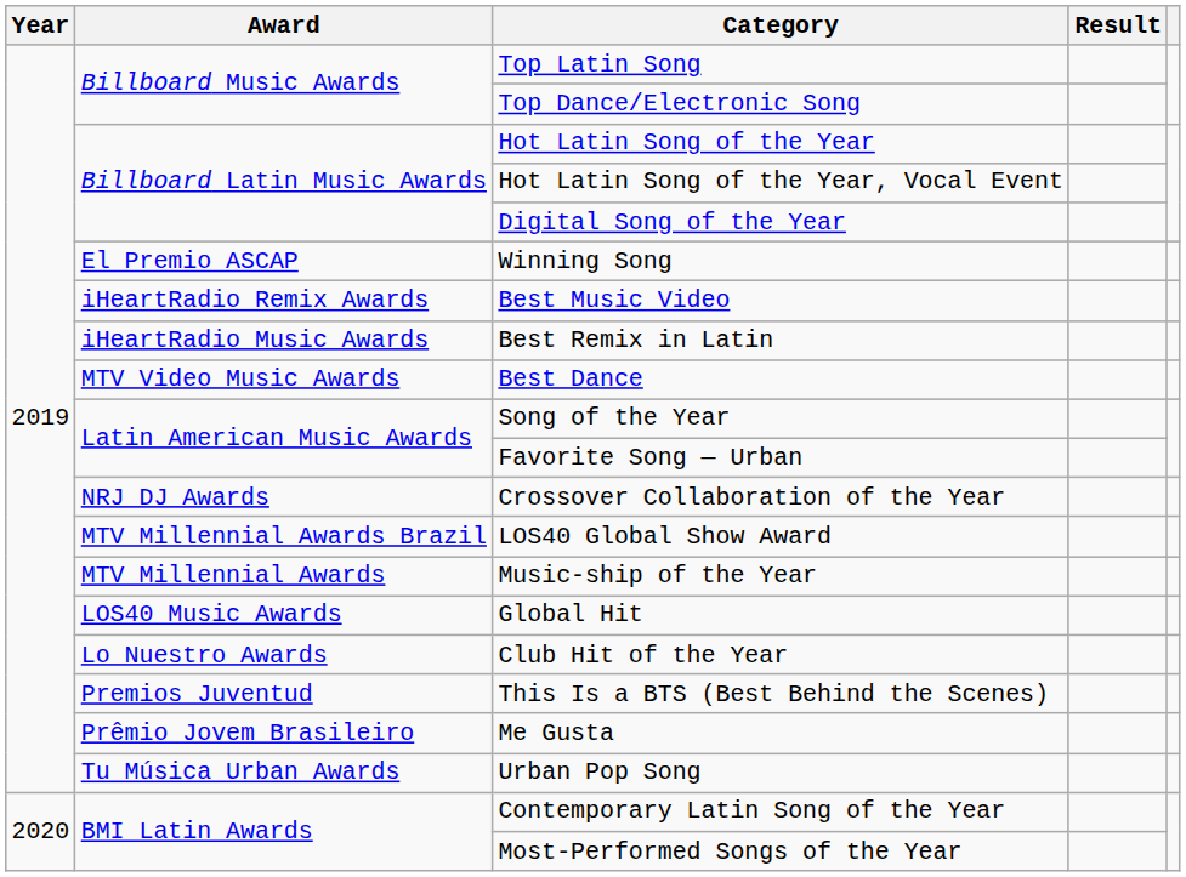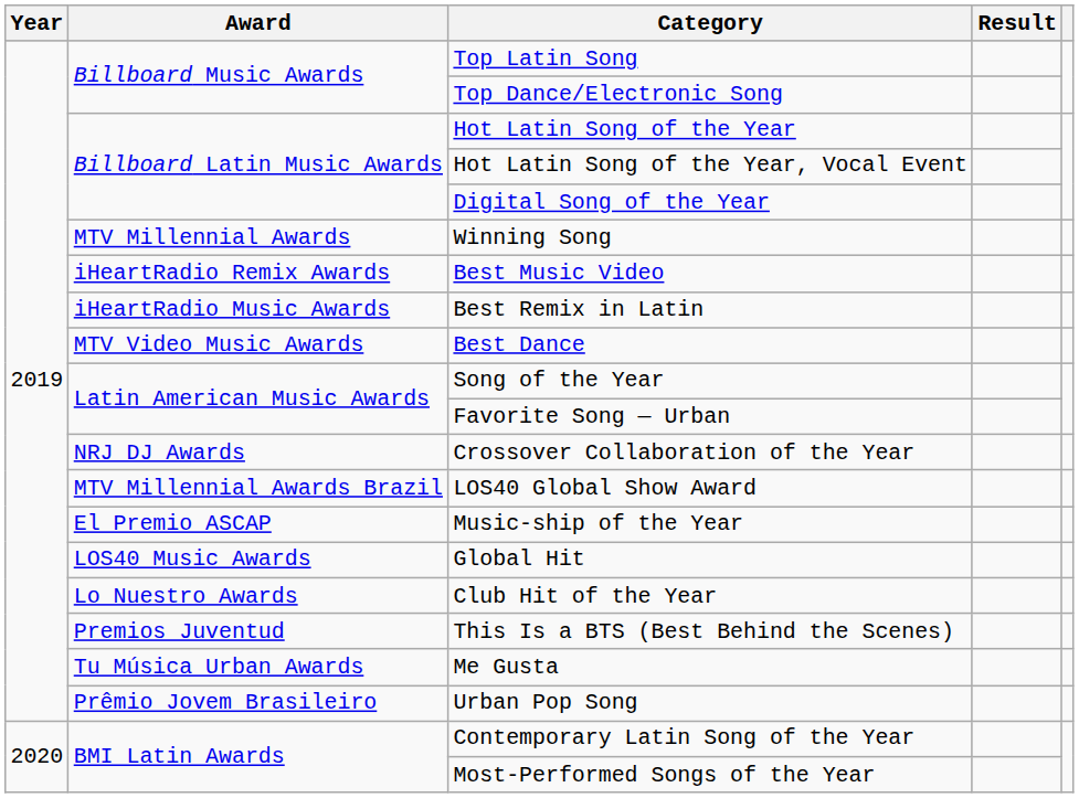Winning Song | Award: El Premio ASCAP -> MTV Millennial Awards
Music-ship of the Year | Award: MTV Millennial Awards -> El Premio ASCAP
Me Gusta | Award: Prêmio Jovem Brasileiro -> Tu Música Urban Awards
Urban Pop Song | Award: Tu Música Urban Awards -> Prêmio Jovem Brasileiro
